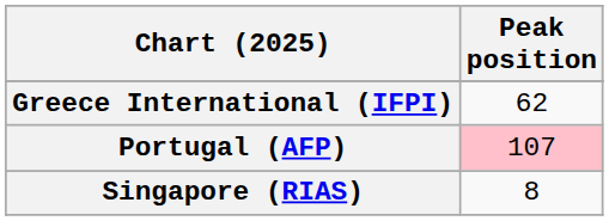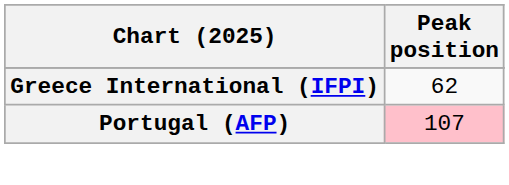- row: Singapore (RIAS) | 8
